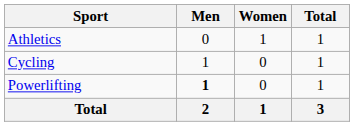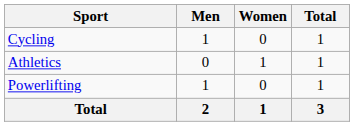rows swapped: Athletics <-> Cycling
Powerlifting | Men: bold -> normal
